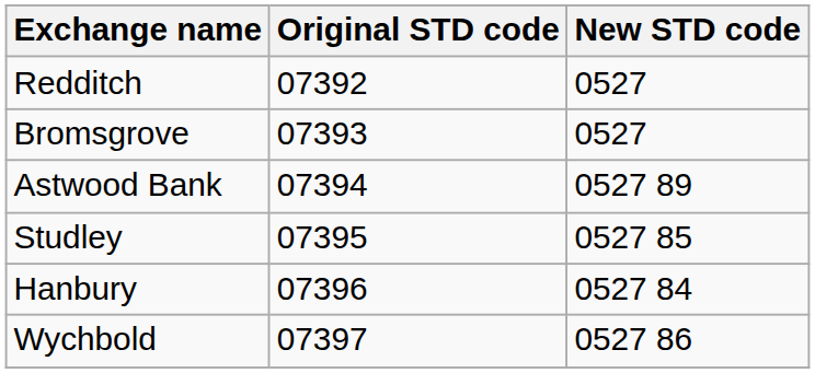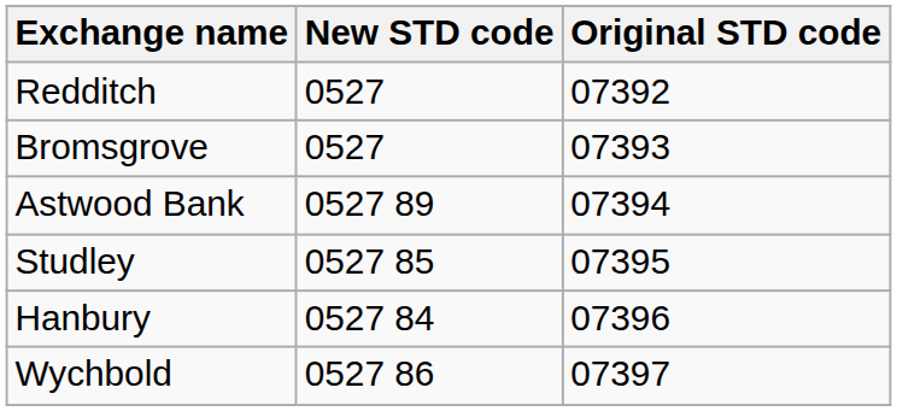columns swapped: Original STD code <-> New STD code
